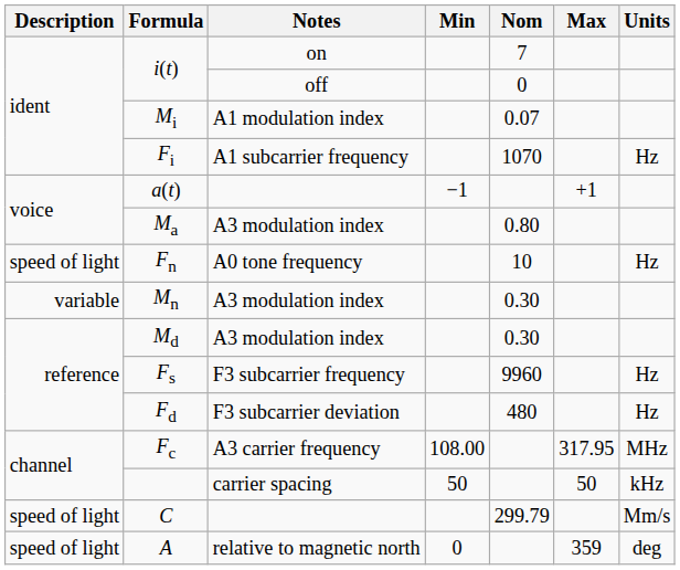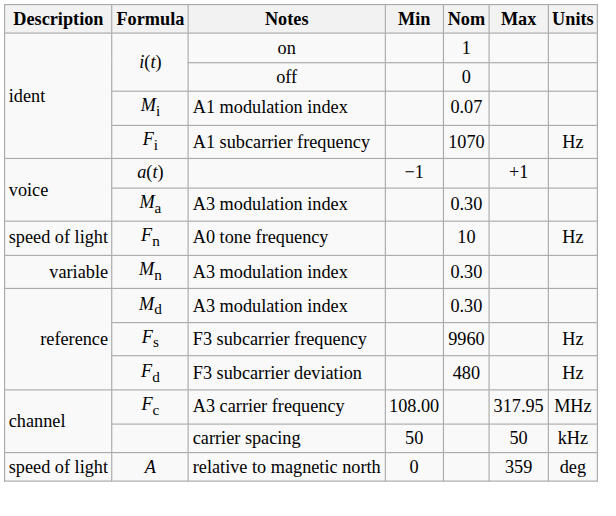i(t) / on | Nom: 7 -> 1
Ma | Nom: 0.80 -> 0.30
- row: speed of light | C | 299.79 | Mm/s
